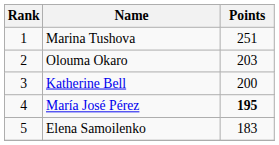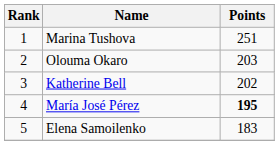Katherine Bell | Points: 200 -> 202
